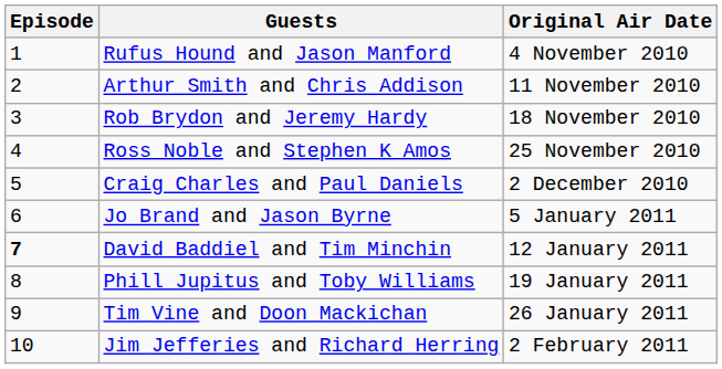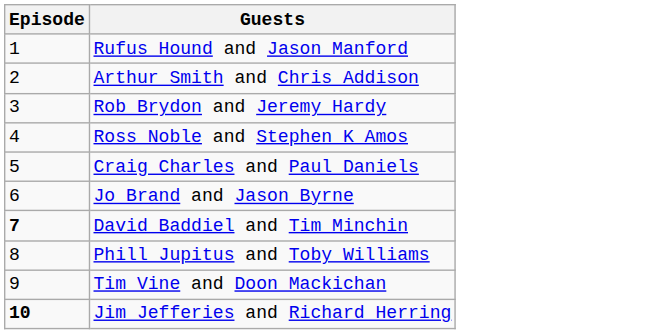- column: Original Air Date | 4 November 2010 | 11 November 2010 | 18 November 2010 | 25 November 2010 | 2 December 2010 | 5 January 2011 | 12 January 2011 | 19 January 2011 | 26 January 2011 | 2 February 2011
Jim Jefferies and Richard Herring | Episode: normal -> bold
